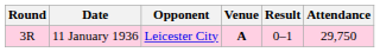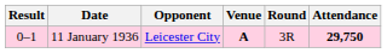columns swapped: Round <-> Result
11 January 1936 | Attendance: normal -> bold
